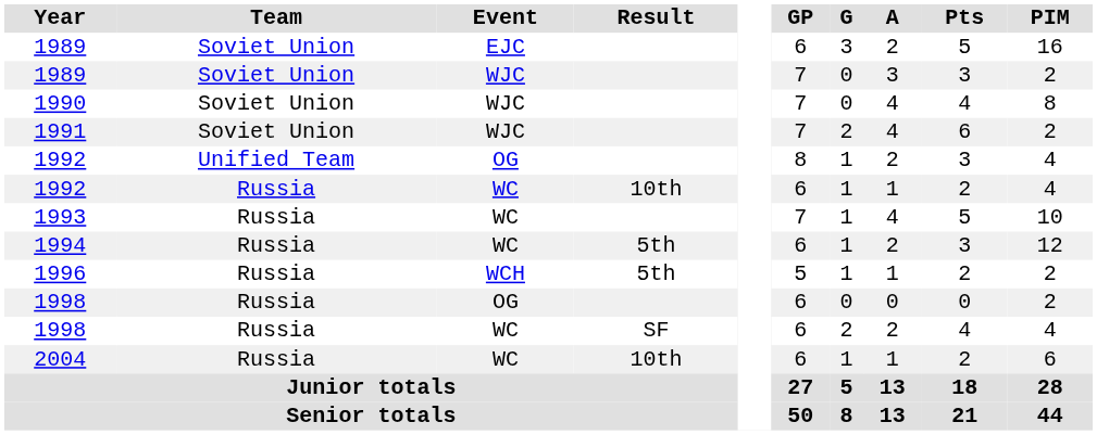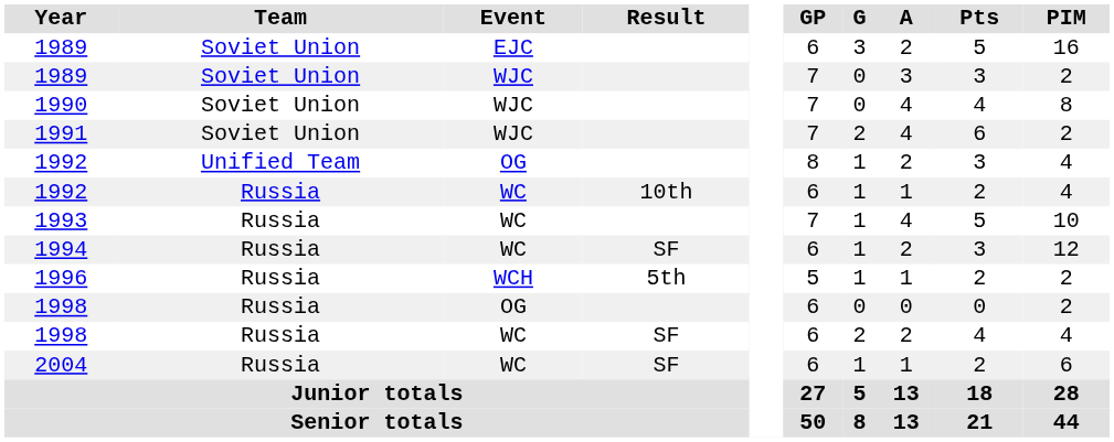1994 | Result: 5th -> SF
2004 | Result: 10th -> SF
